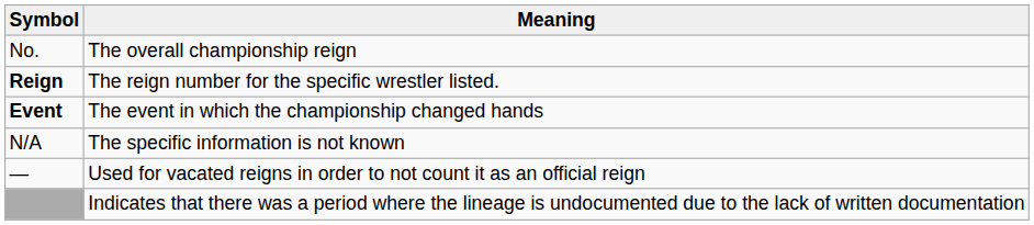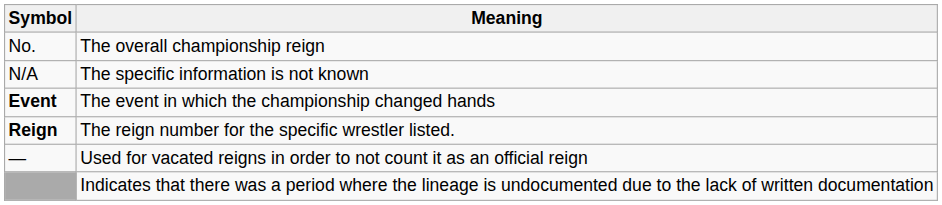rows swapped: Reign <-> N/A
